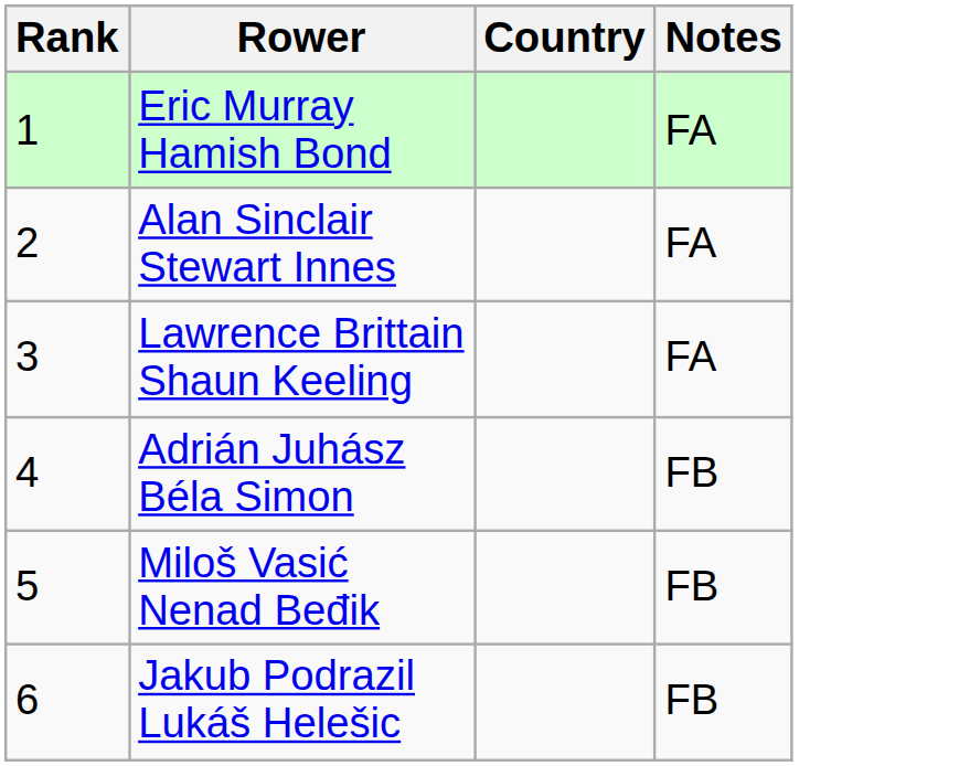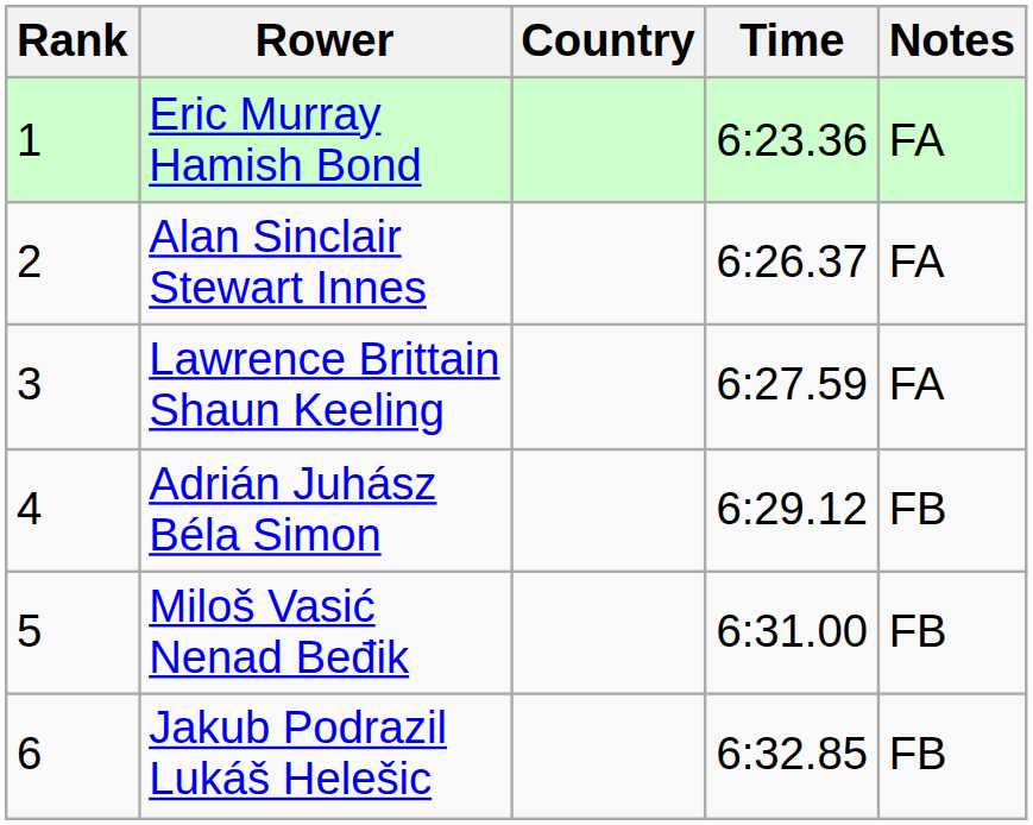+ column: Time | 6:23.36 | 6:26.37 | 6:27.59 | 6:29.12 | 6:31.00 | 6:32.85
